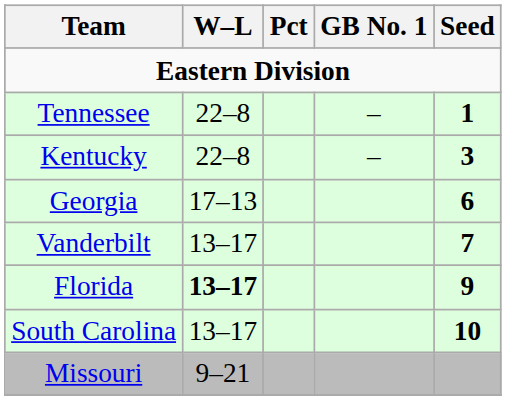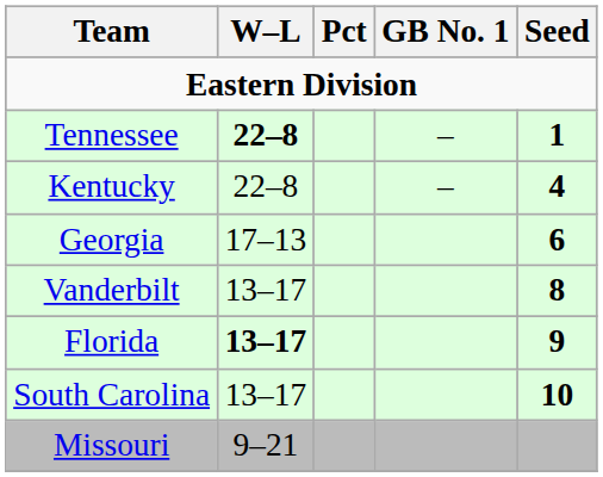Tennessee | W–L: normal -> bold
Kentucky | Seed: 3 -> 4
Vanderbilt | Seed: 7 -> 8
